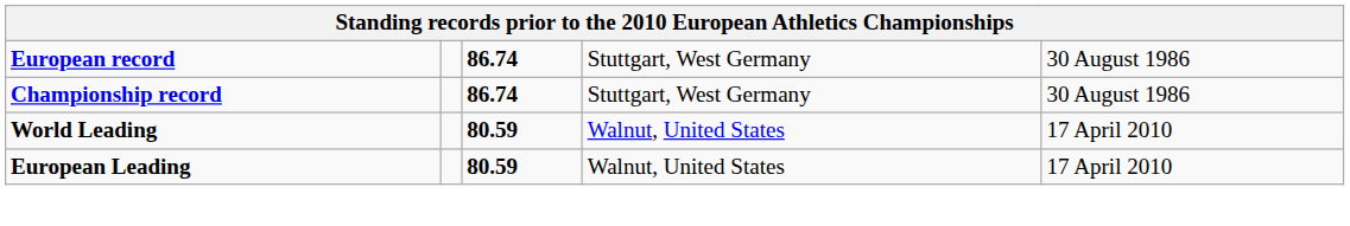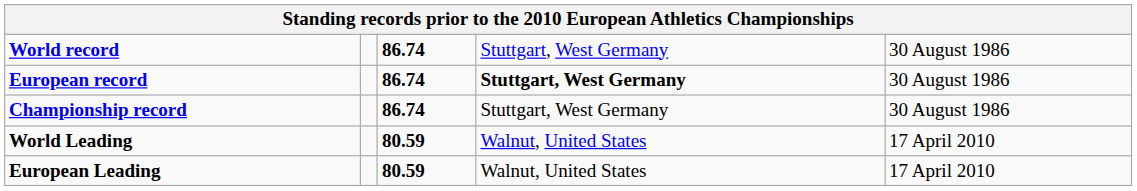+ row: World record | 86.74 | Stuttgart, West Germany | 30 August 1986
European record | column 4: normal -> bold
